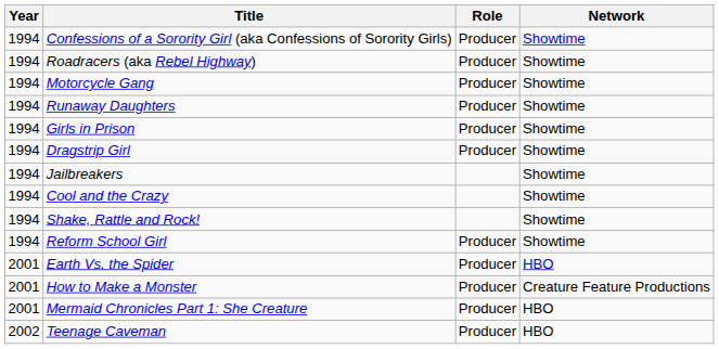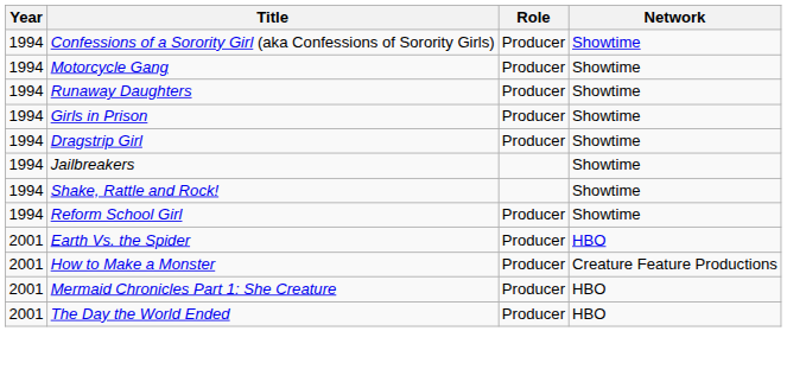- row: 1994 | Roadracers (aka Rebel Highway) | Producer | Showtime
- row: 1994 | Cool and the Crazy | Showtime
+ row: 2001 | The Day the World Ended | Producer | HBO
- row: 2002 | Teenage Caveman | Producer | HBO
